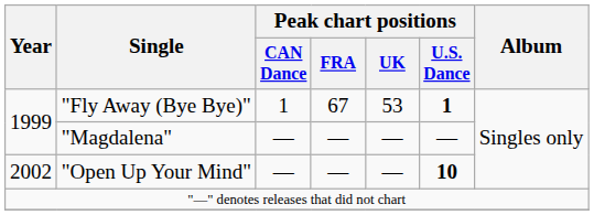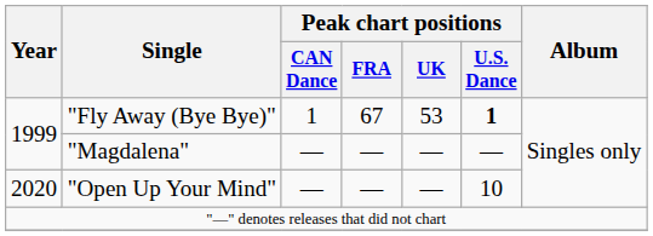"Open Up Your Mind" | Year: 2002 -> 2020
"Open Up Your Mind" | Peak chart positions / U.S. Dance: bold -> normal
